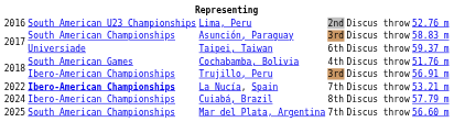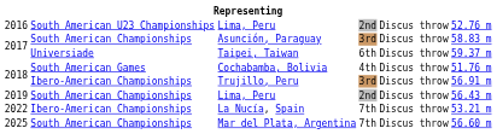+ row: 2019 | South American Championships | Lima, Peru | 2nd | Discus throw | 56.43 m
La Nucía, Spain | column 2: bold -> normal
- row: 2024 | Ibero-American Championships | Cuiabá, Brazil | 8th | Discus throw | 57.79 m
